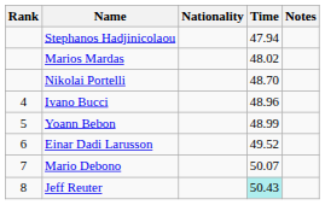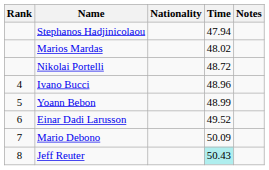Nikolai Portelli | Time: 48.70 -> 48.72
Mario Debono | Time: 50.07 -> 50.09
